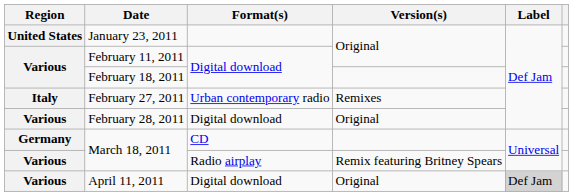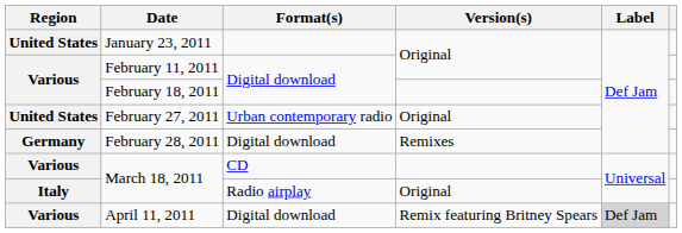February 27, 2011 | Region: Italy -> United States
February 27, 2011 | Version(s): Remixes -> Original
February 28, 2011 | Region: Various -> Germany
February 28, 2011 | Version(s): Original -> Remixes
March 18, 2011 / CD | Region: Germany -> Various
March 18, 2011 / Radio airplay | Region: Various -> Italy
March 18, 2011 / Radio airplay | Version(s): Remix featuring Britney Spears -> Original
April 11, 2011 | Version(s): Original -> Remix featuring Britney Spears
